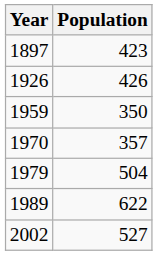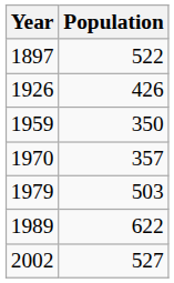1897 | Population: 423 -> 522
1979 | Population: 504 -> 503
